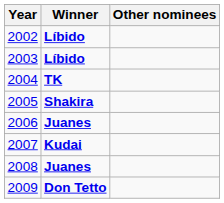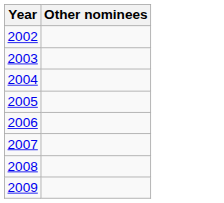- column: Winner | Líbido | Líbido | TK | Shakira | Juanes | Kudai | Juanes | Don Tetto
